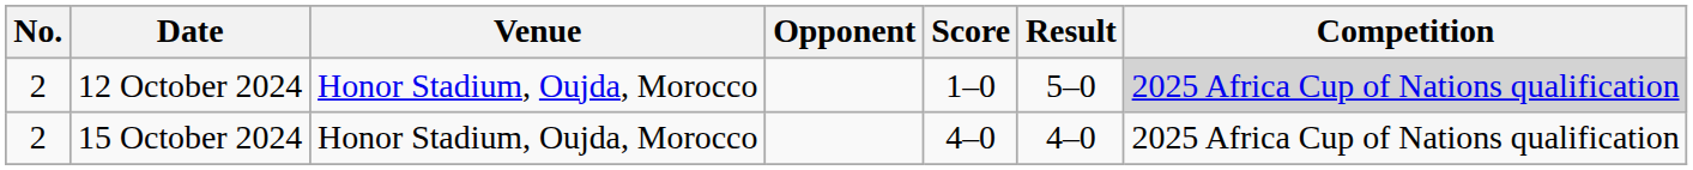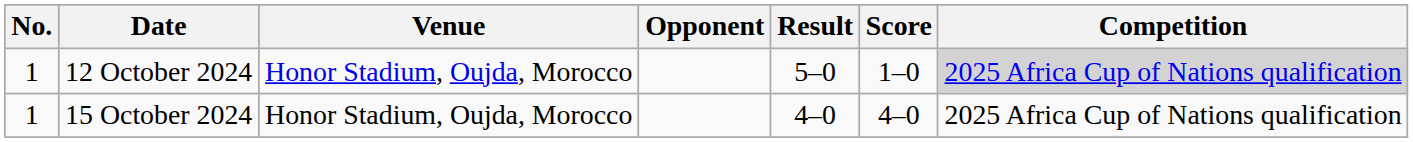columns swapped: Score <-> Result
12 October 2024 | No.: 2 -> 1
15 October 2024 | No.: 2 -> 1
